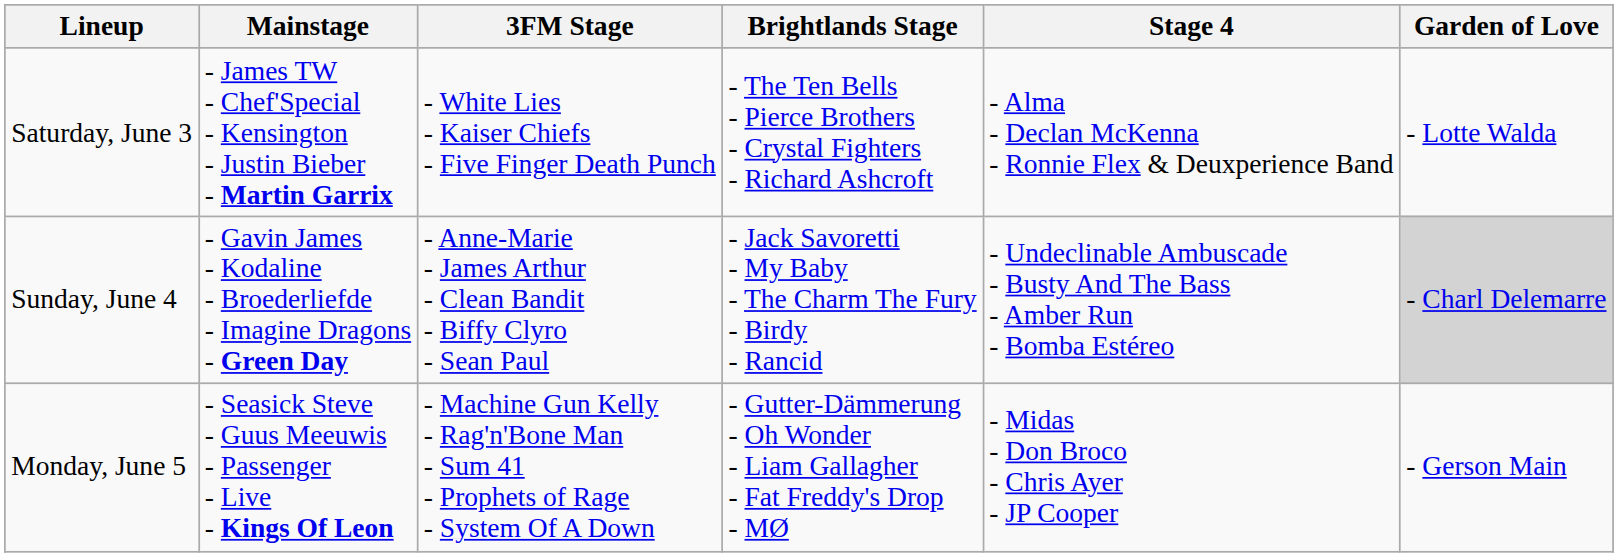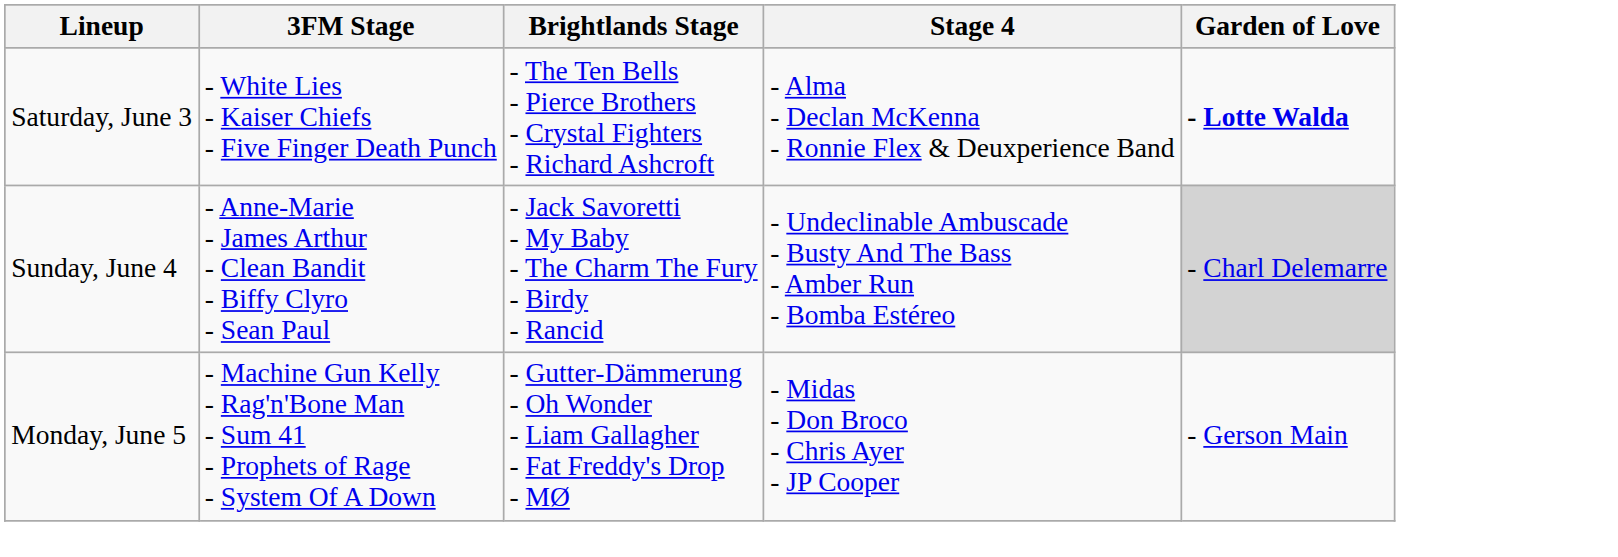- column: Mainstage | - James TW - Chef'Special - Kensington - Justin Bieber - Martin Garrix | - Gavin James - Kodaline - Broederliefde - Imagine Dragons - Green Day | - Seasick Steve - Guus Meeuwis - Passenger - Live - Kings Of Leon
Saturday, June 3 | Garden of Love: normal -> bold
